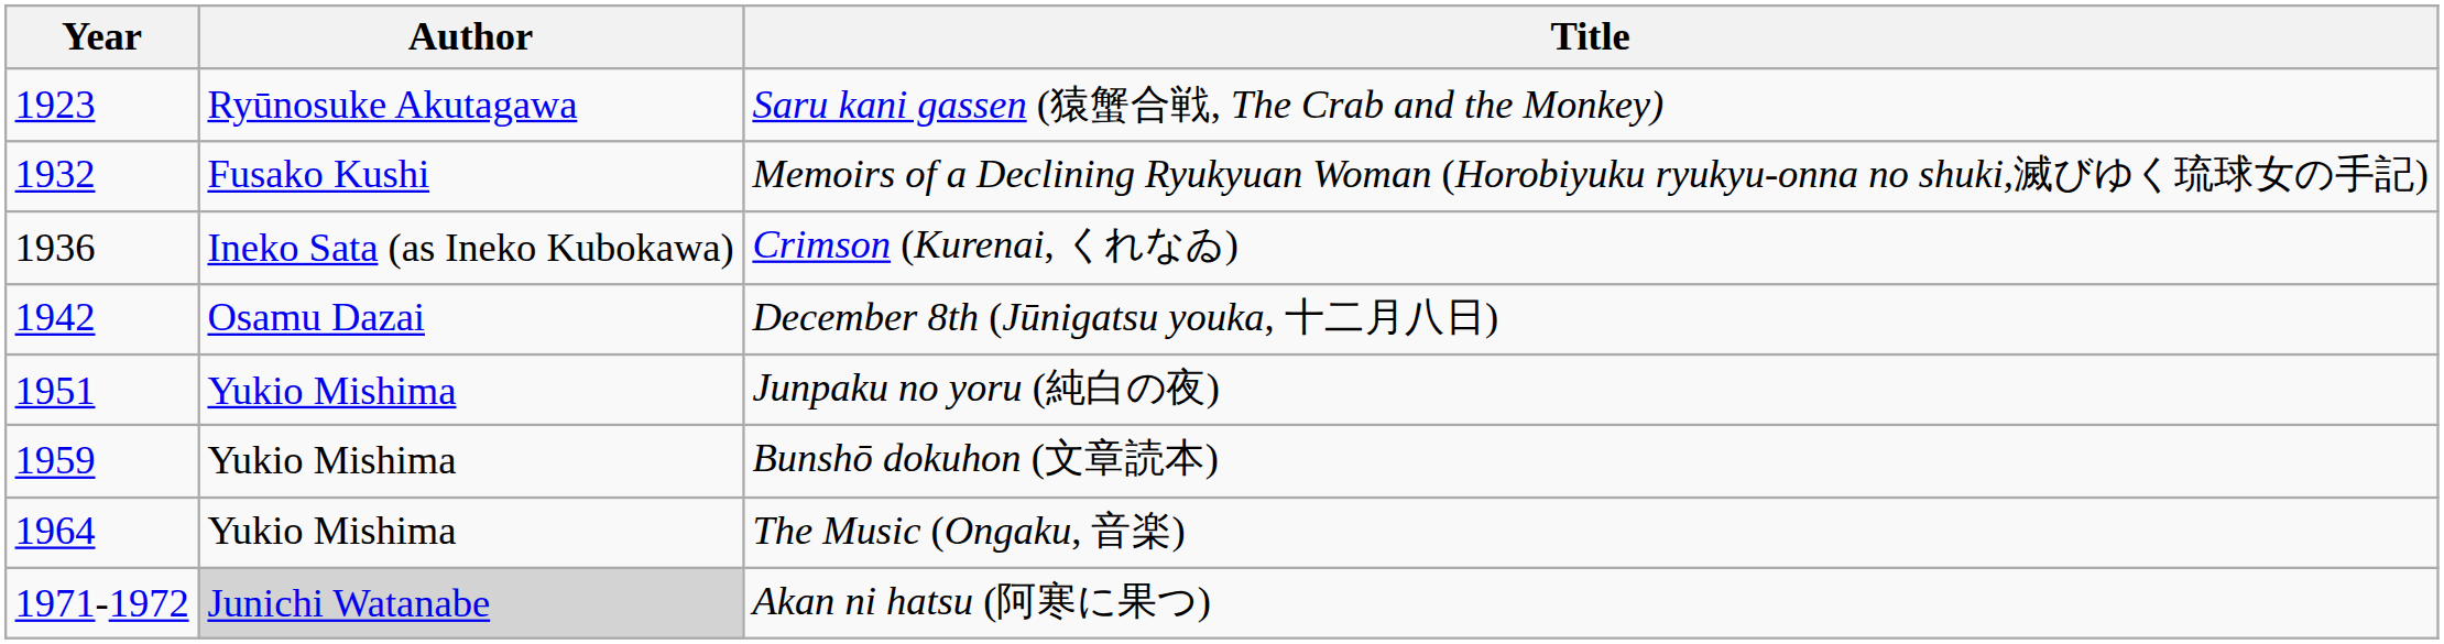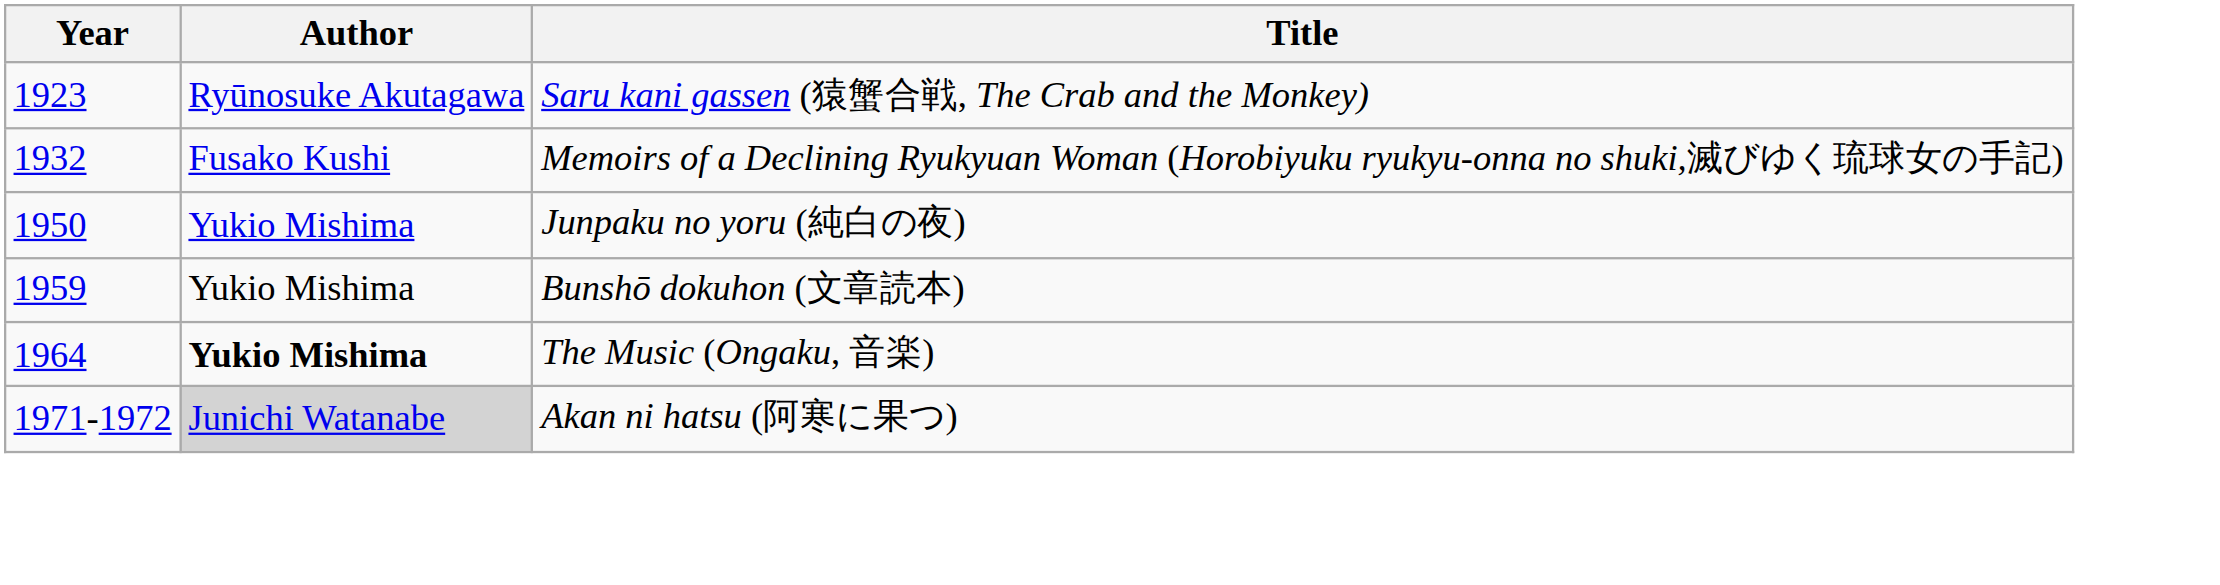- row: 1936 | Ineko Sata (as Ineko Kubokawa) | Crimson (Kurenai, くれなゐ)
- row: 1942 | Osamu Dazai | December 8th (Jūnigatsu youka, 十二月八日)
Junpaku no yoru (純白の夜) | Year: 1951 -> 1950
The Music (Ongaku, 音楽) | Author: normal -> bold
